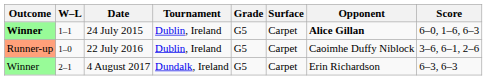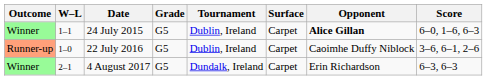columns swapped: Tournament <-> Grade
24 July 2015 | Outcome: bold -> normal
